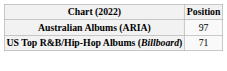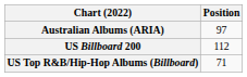+ row: US Billboard 200 | 112
